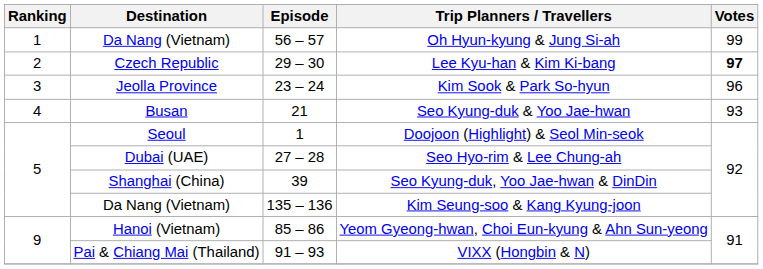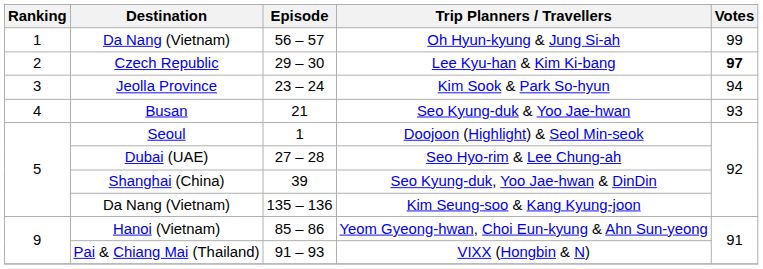Kim Sook & Park So-hyun | Votes: 96 -> 94
